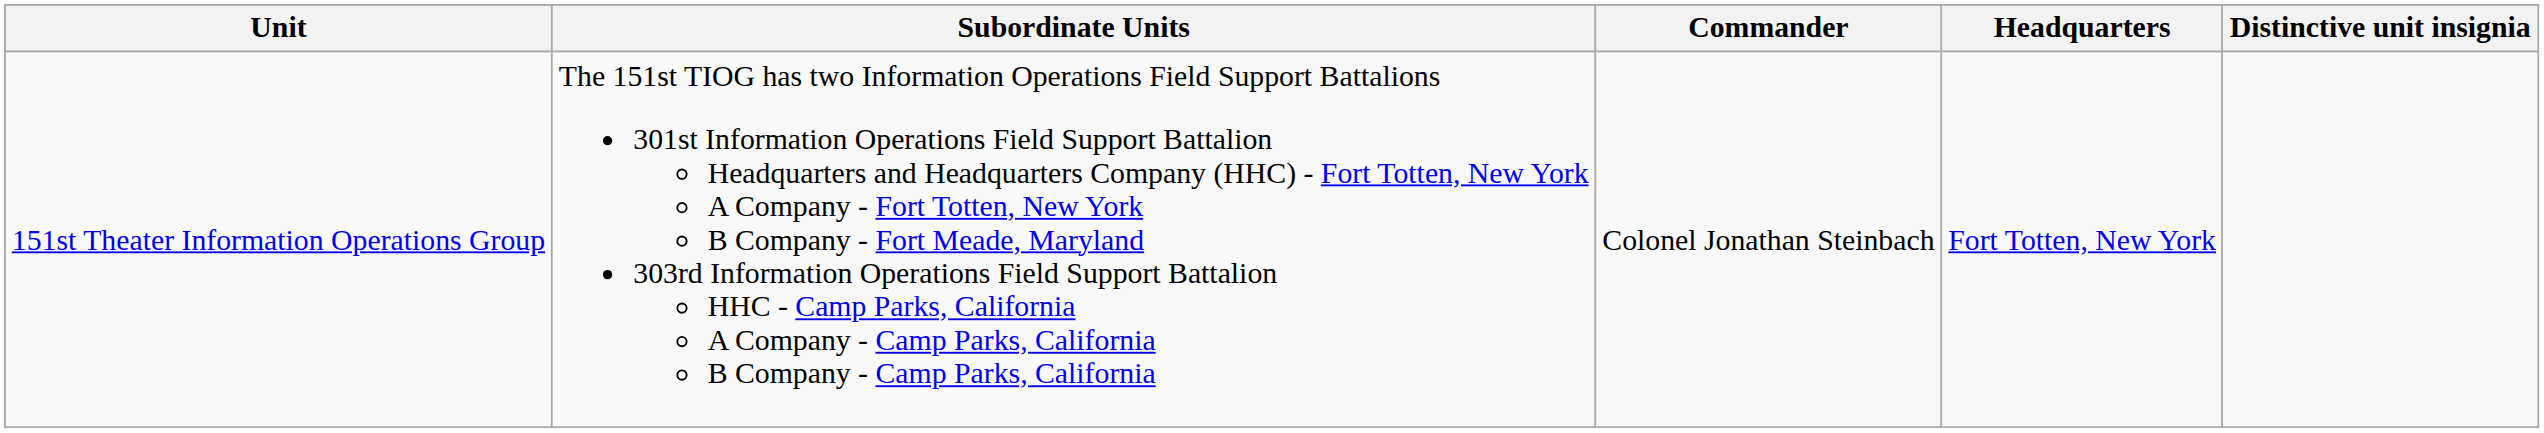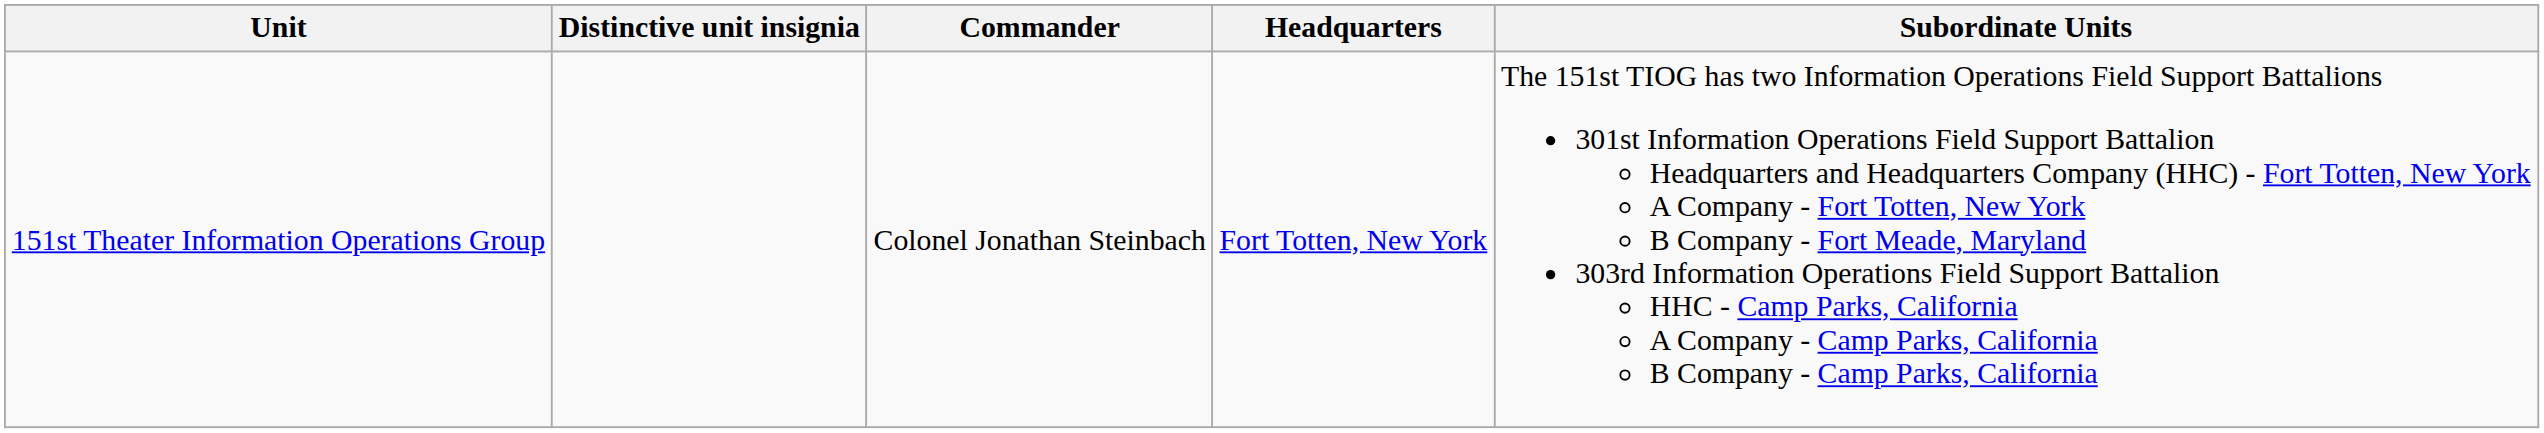columns swapped: Distinctive unit insignia <-> Subordinate Units
